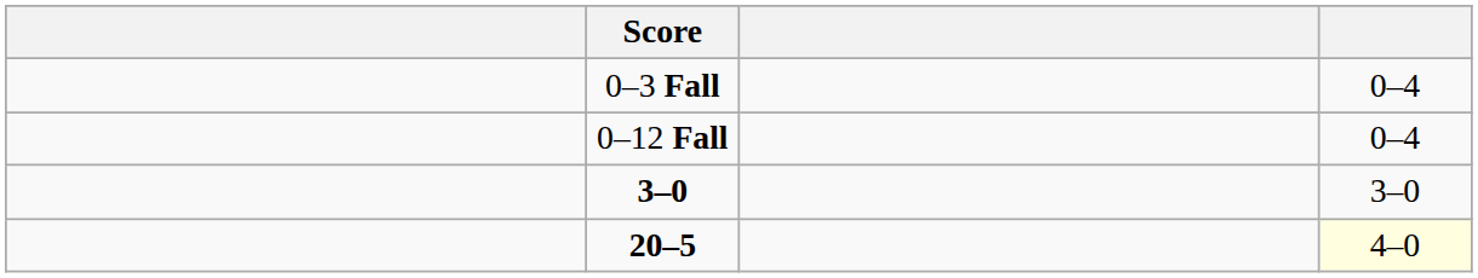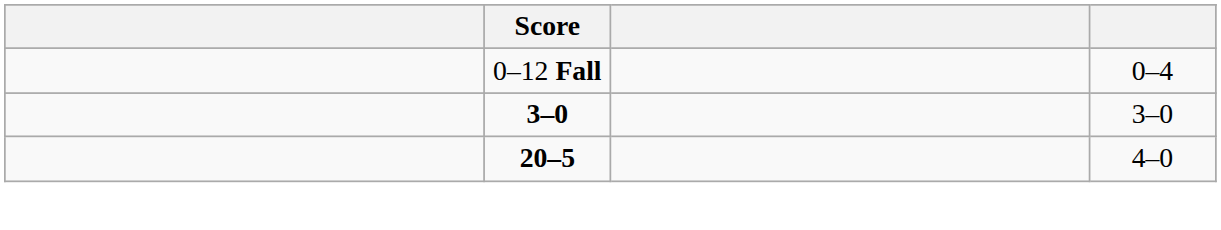- row: 0–3 Fall | 0–4
20–5 | column 4: lightyellow background -> no background
